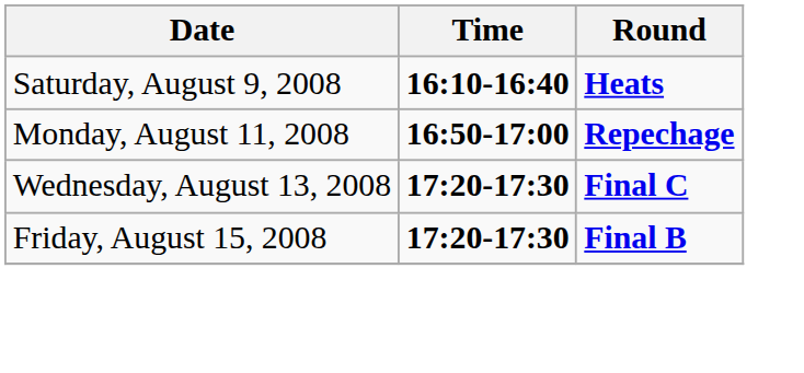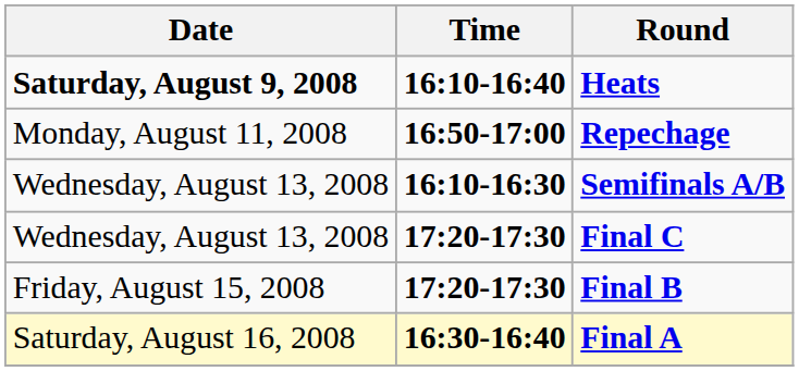Heats | Date: normal -> bold
+ row: Wednesday, August 13, 2008 | 16:10-16:30 | Semifinals A/B
+ row: Saturday, August 16, 2008 | 16:30-16:40 | Final A
